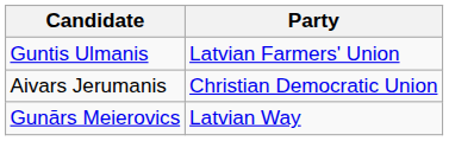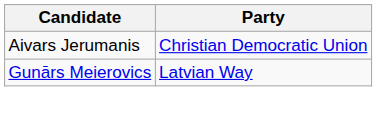- row: Guntis Ulmanis | Latvian Farmers' Union
